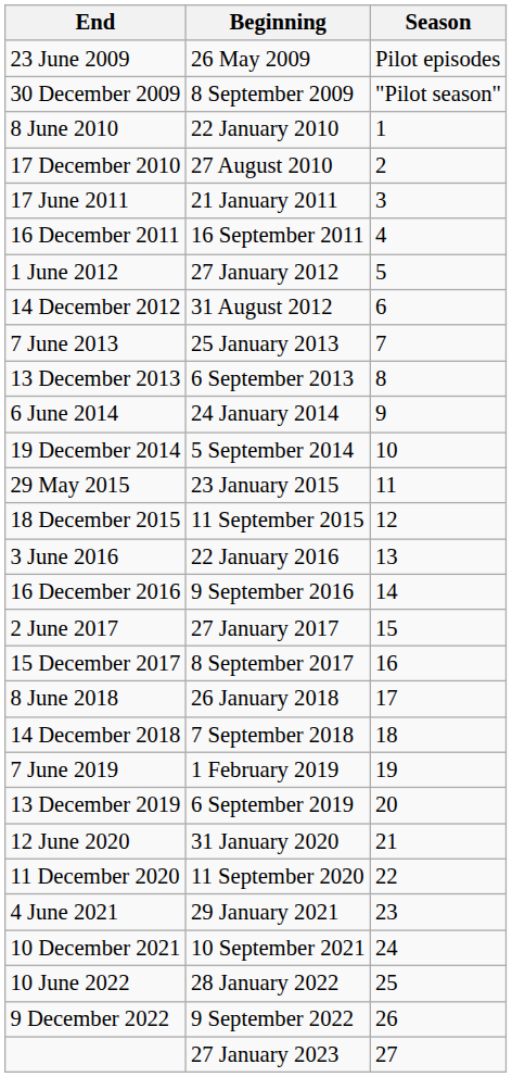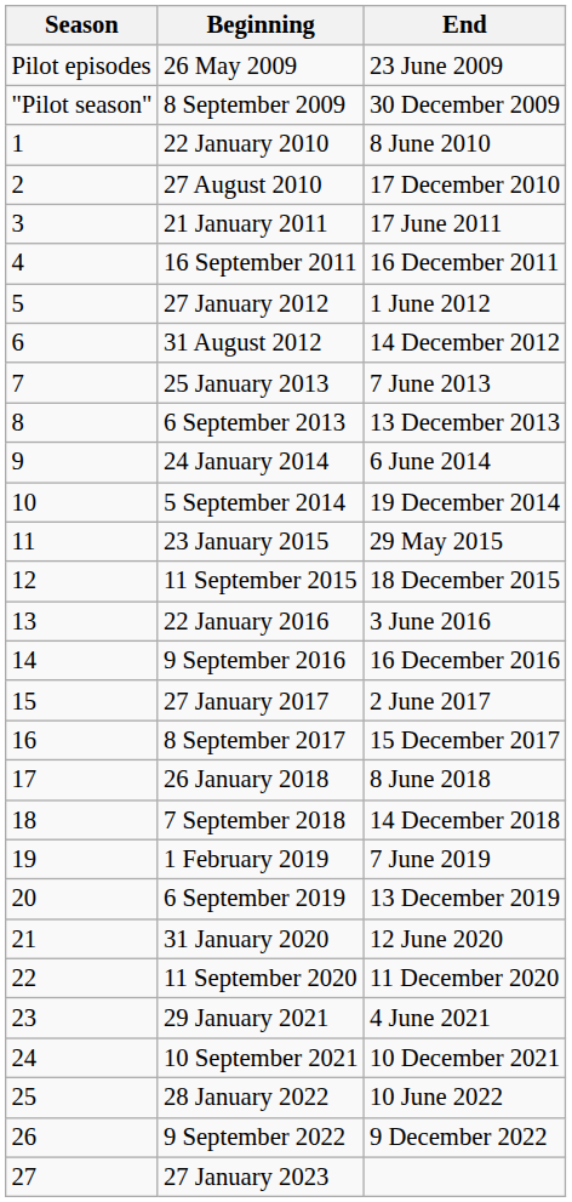columns swapped: Season <-> End
